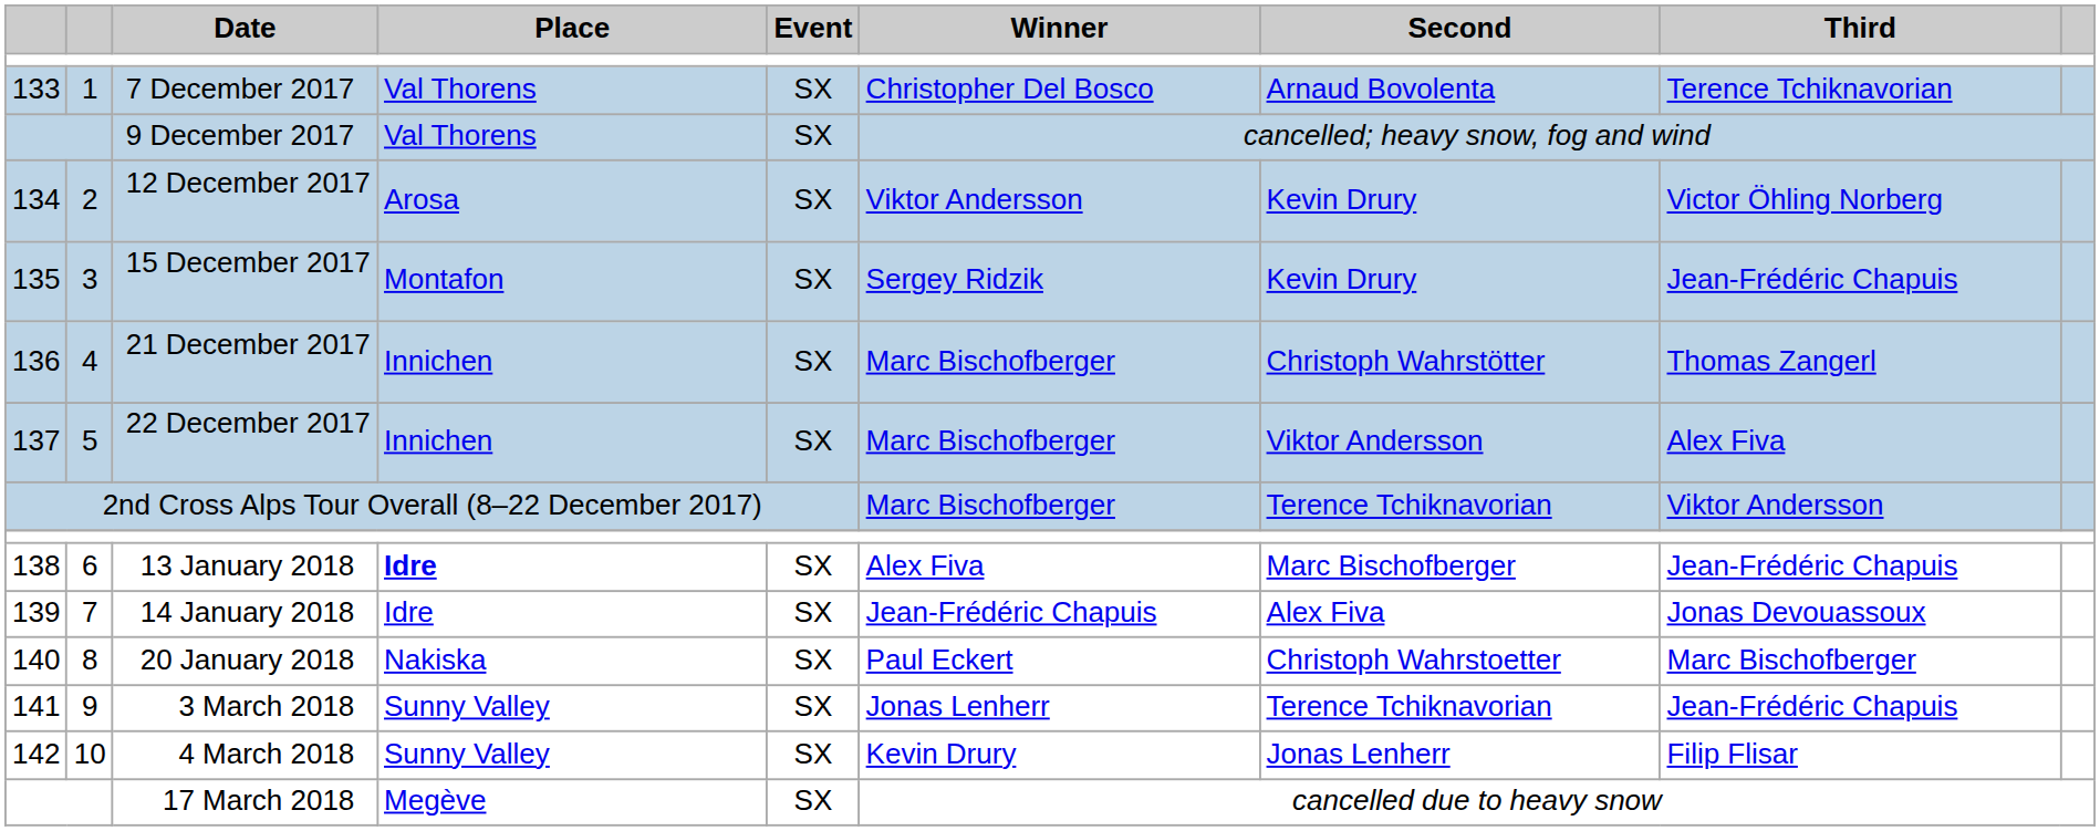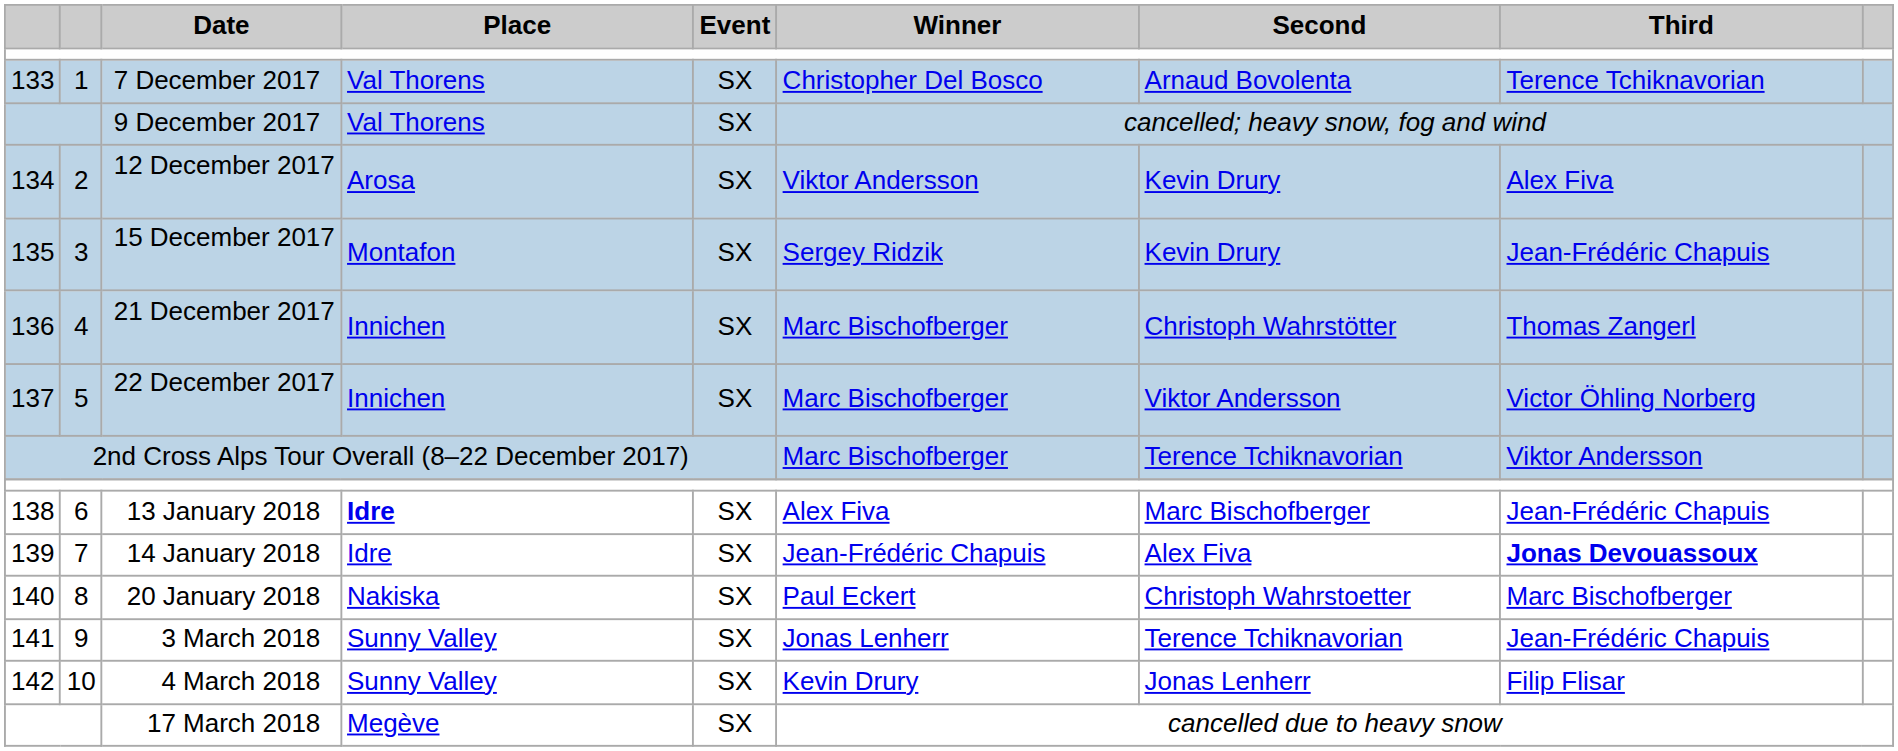12 December 2017 | Third: Victor Öhling Norberg -> Alex Fiva
22 December 2017 | Third: Alex Fiva -> Victor Öhling Norberg
14 January 2018 | Third: normal -> bold
